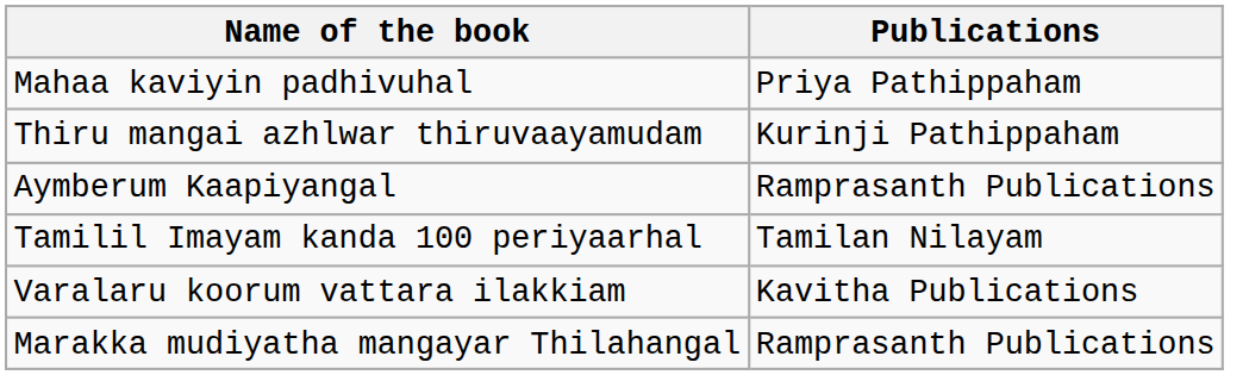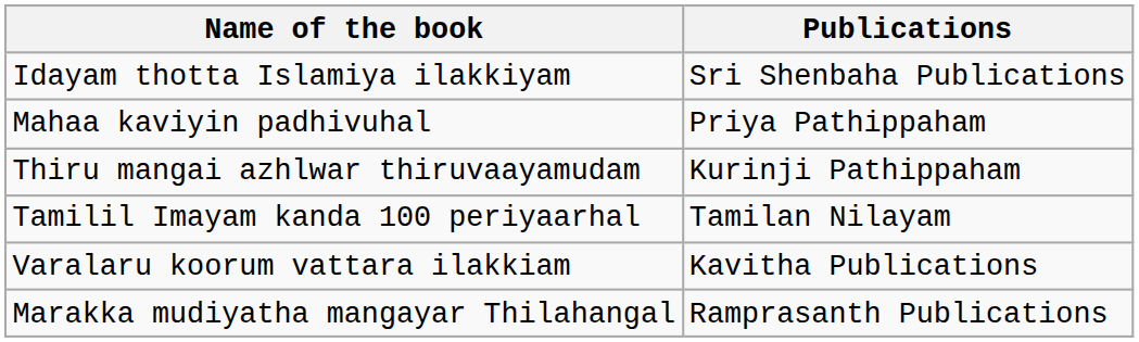+ row: Idayam thotta Islamiya ilakkiyam | Sri Shenbaha Publications
- row: Aymberum Kaapiyangal | Ramprasanth Publications
